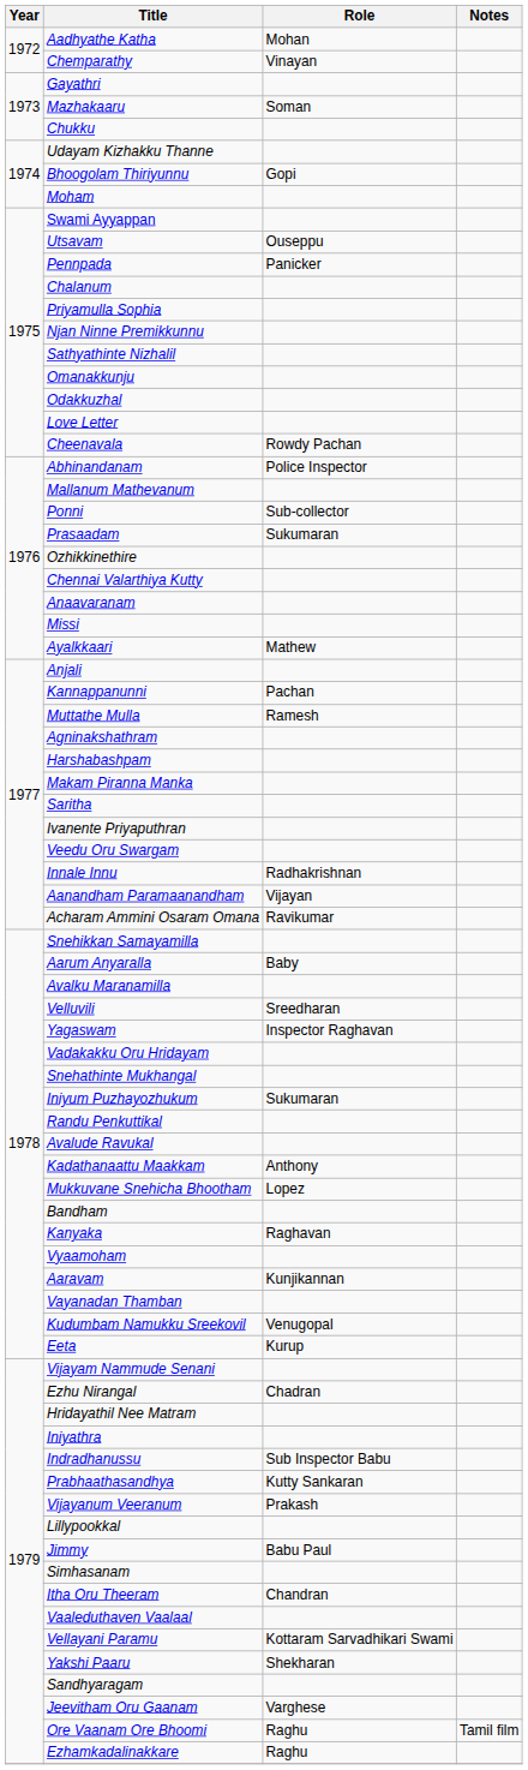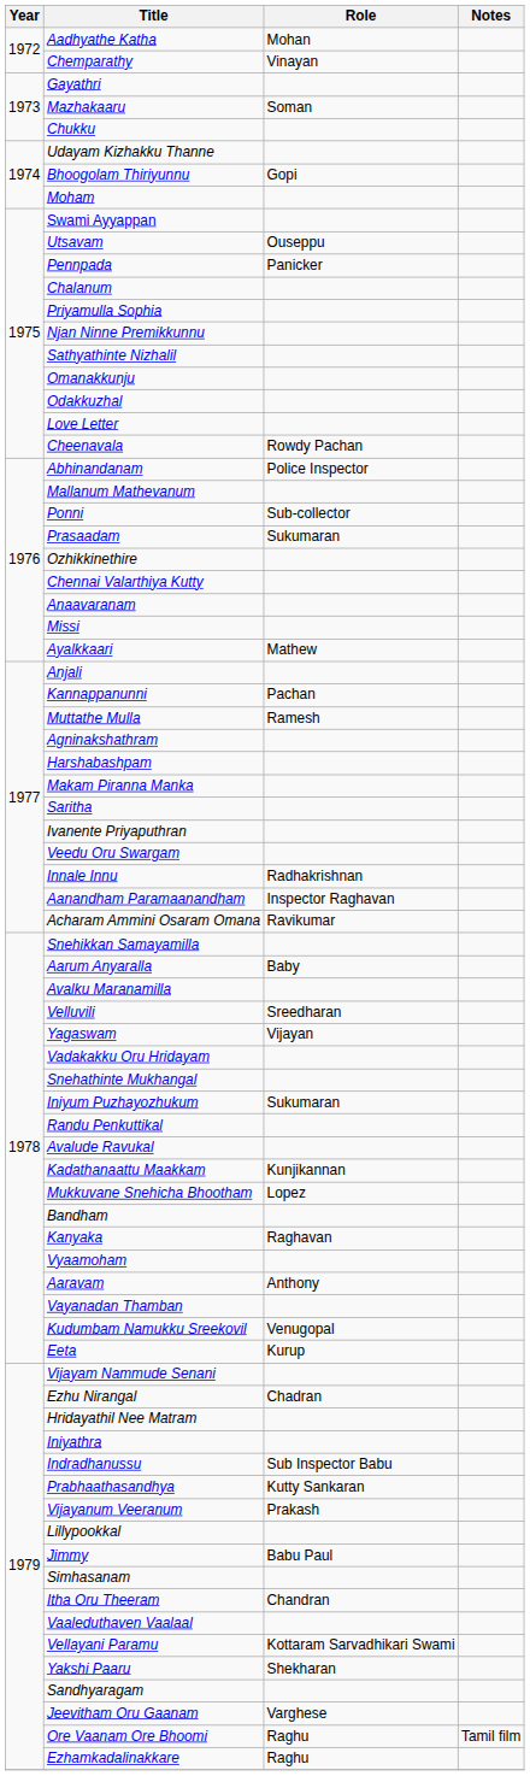Aanandham Paramaanandham | Role: Vijayan -> Inspector Raghavan
Yagaswam | Role: Inspector Raghavan -> Vijayan
Kadathanaattu Maakkam | Role: Anthony -> Kunjikannan
Aaravam | Role: Kunjikannan -> Anthony
